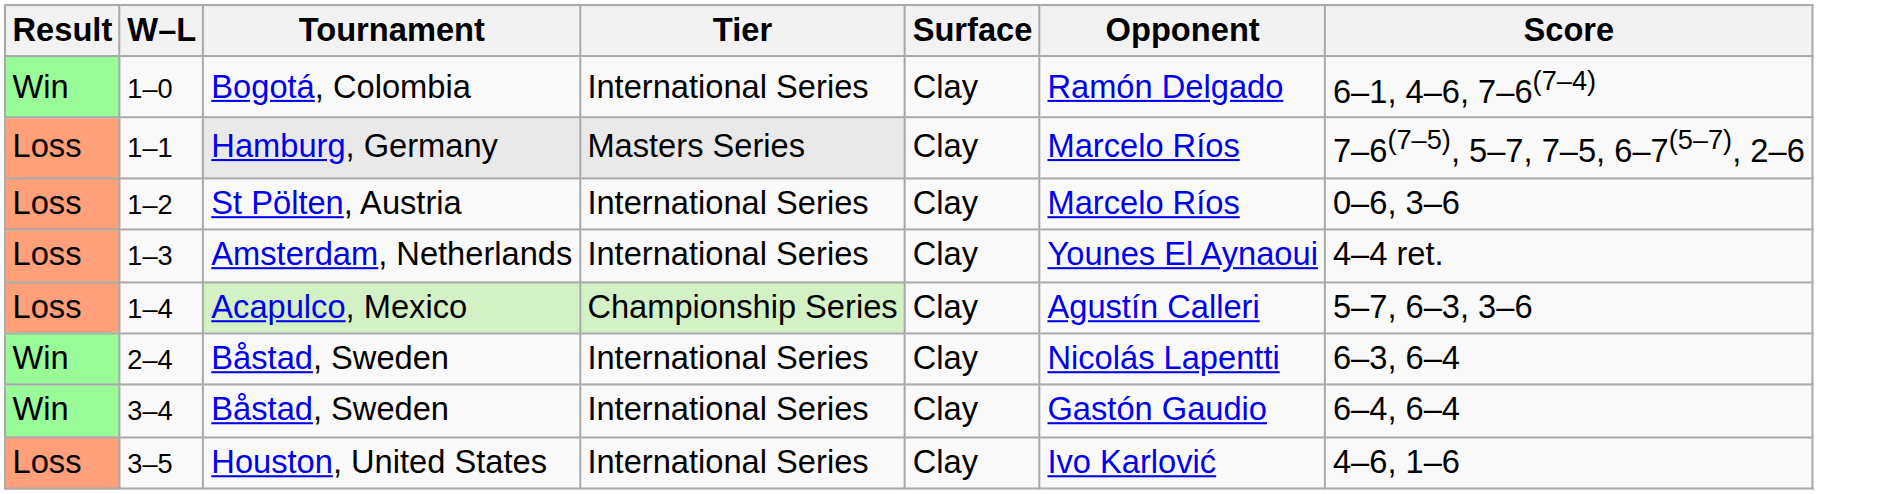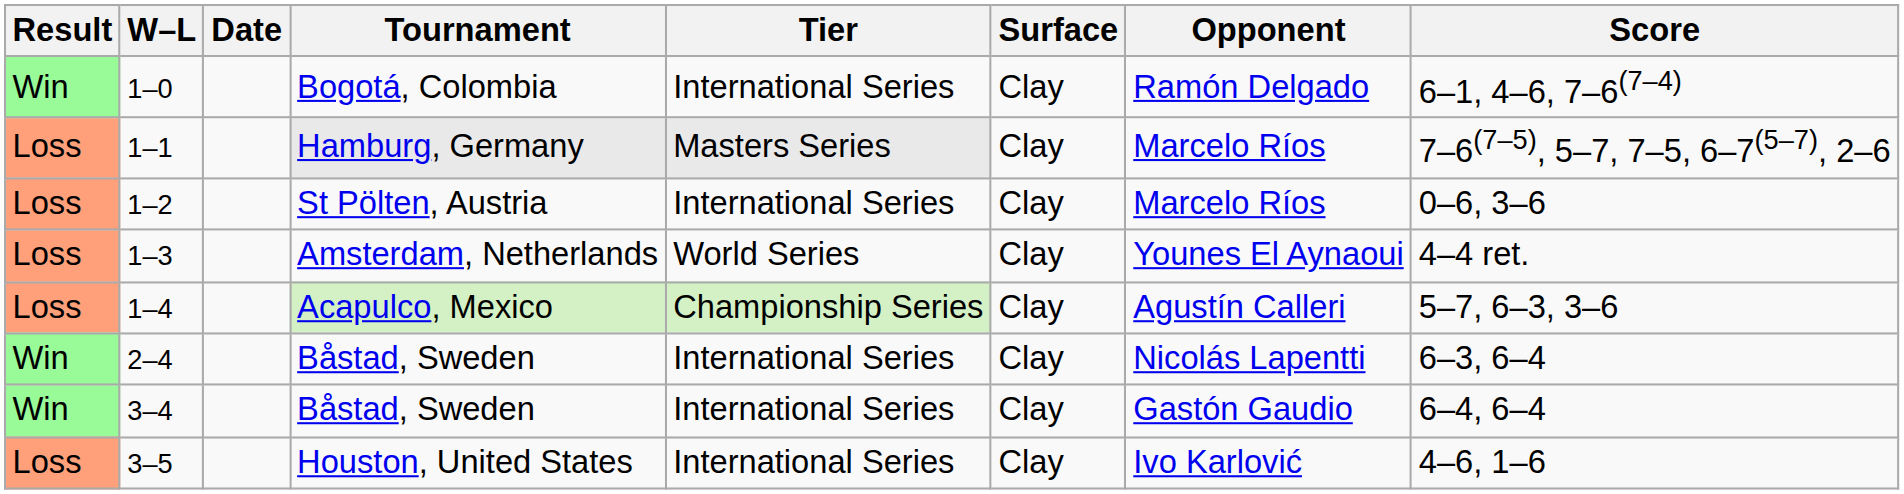+ column: Date
1–3 | Tier: International Series -> World Series
